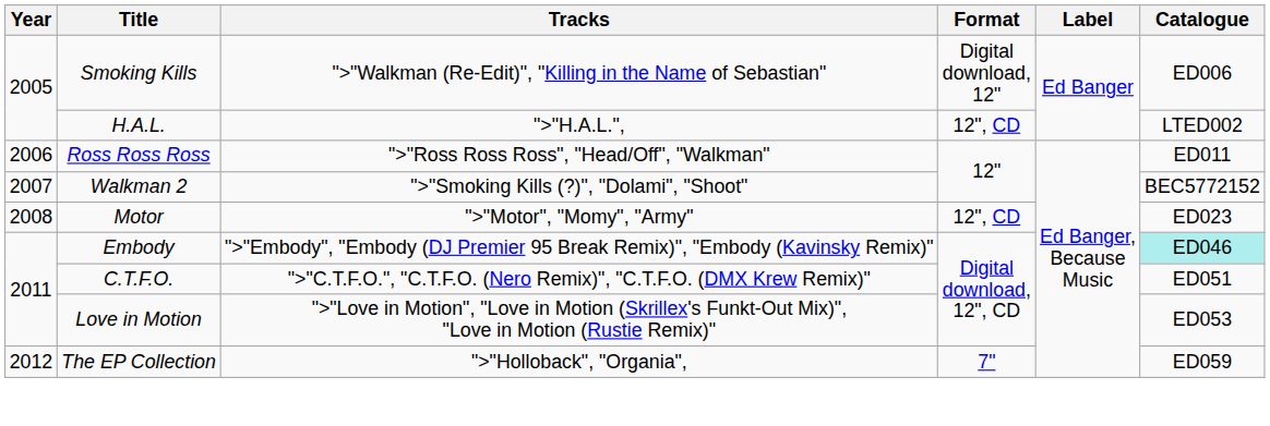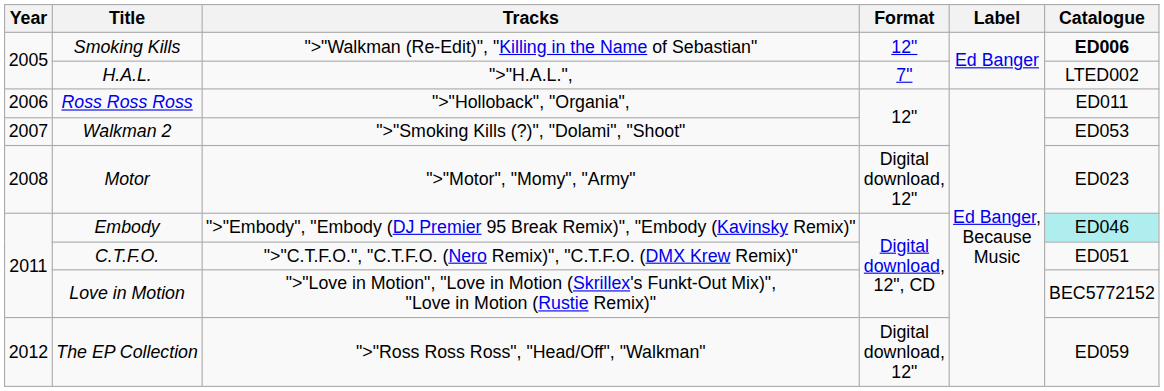Smoking Kills | Format: Digital download, 12" -> 12"
Smoking Kills | Catalogue: normal -> bold
H.A.L. | Format: 12", CD -> 7"
Ross Ross Ross | Tracks: ">"Ross Ross Ross", "Head/Off", "Walkman" -> ">"Holloback", "Organia",
Walkman 2 | Catalogue: BEC5772152 -> ED053
Motor | Format: 12", CD -> Digital download, 12"
Love in Motion | Catalogue: ED053 -> BEC5772152
The EP Collection | Tracks: ">"Holloback", "Organia", -> ">"Ross Ross Ross", "Head/Off", "Walkman"
The EP Collection | Format: 7" -> Digital download, 12"
